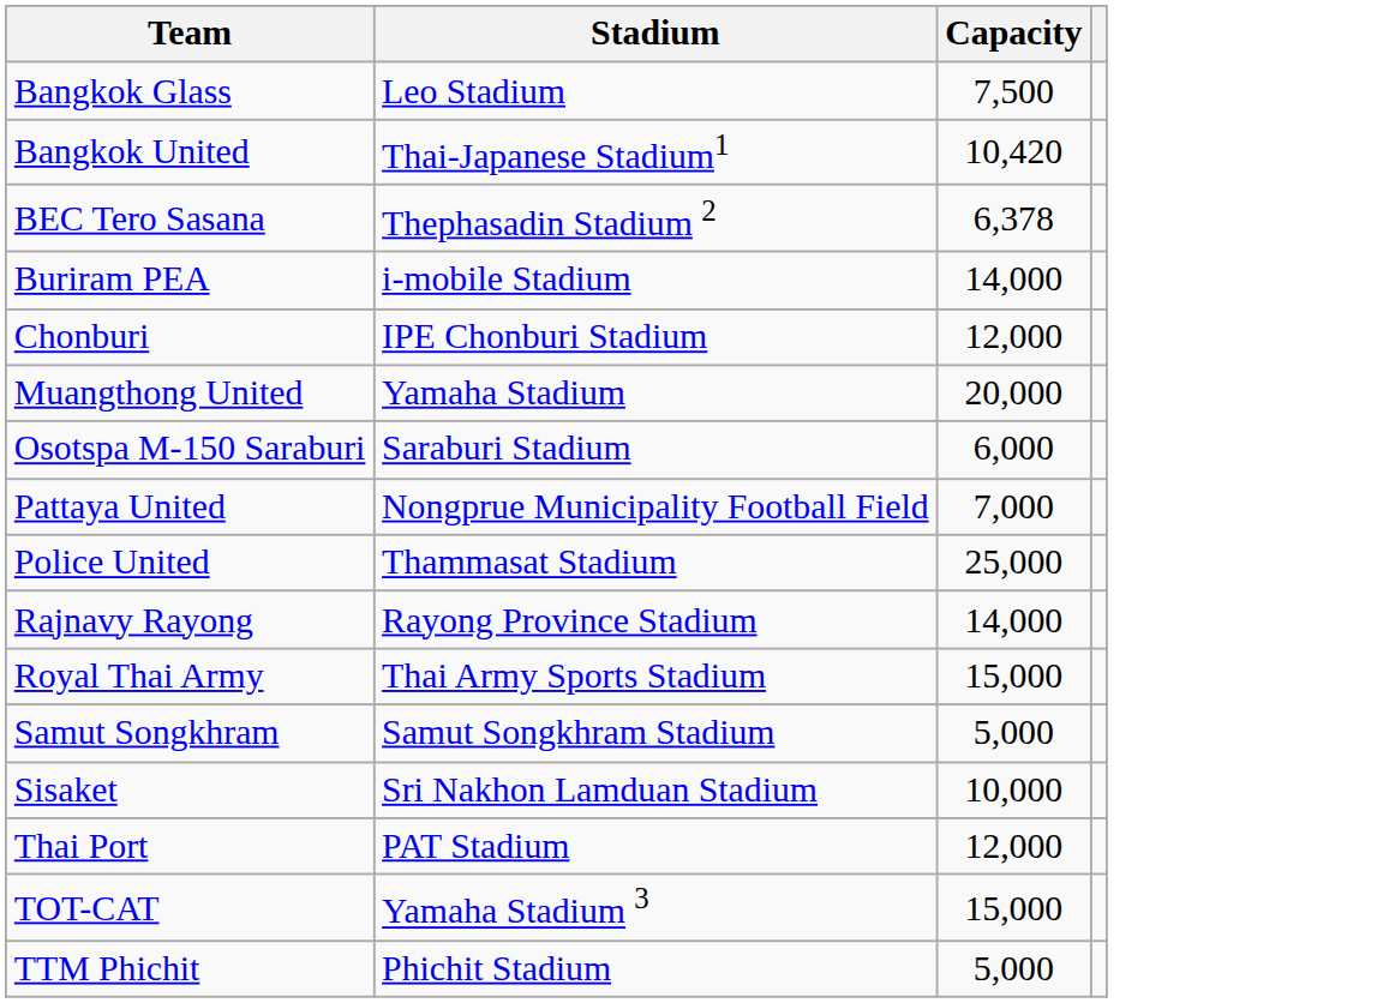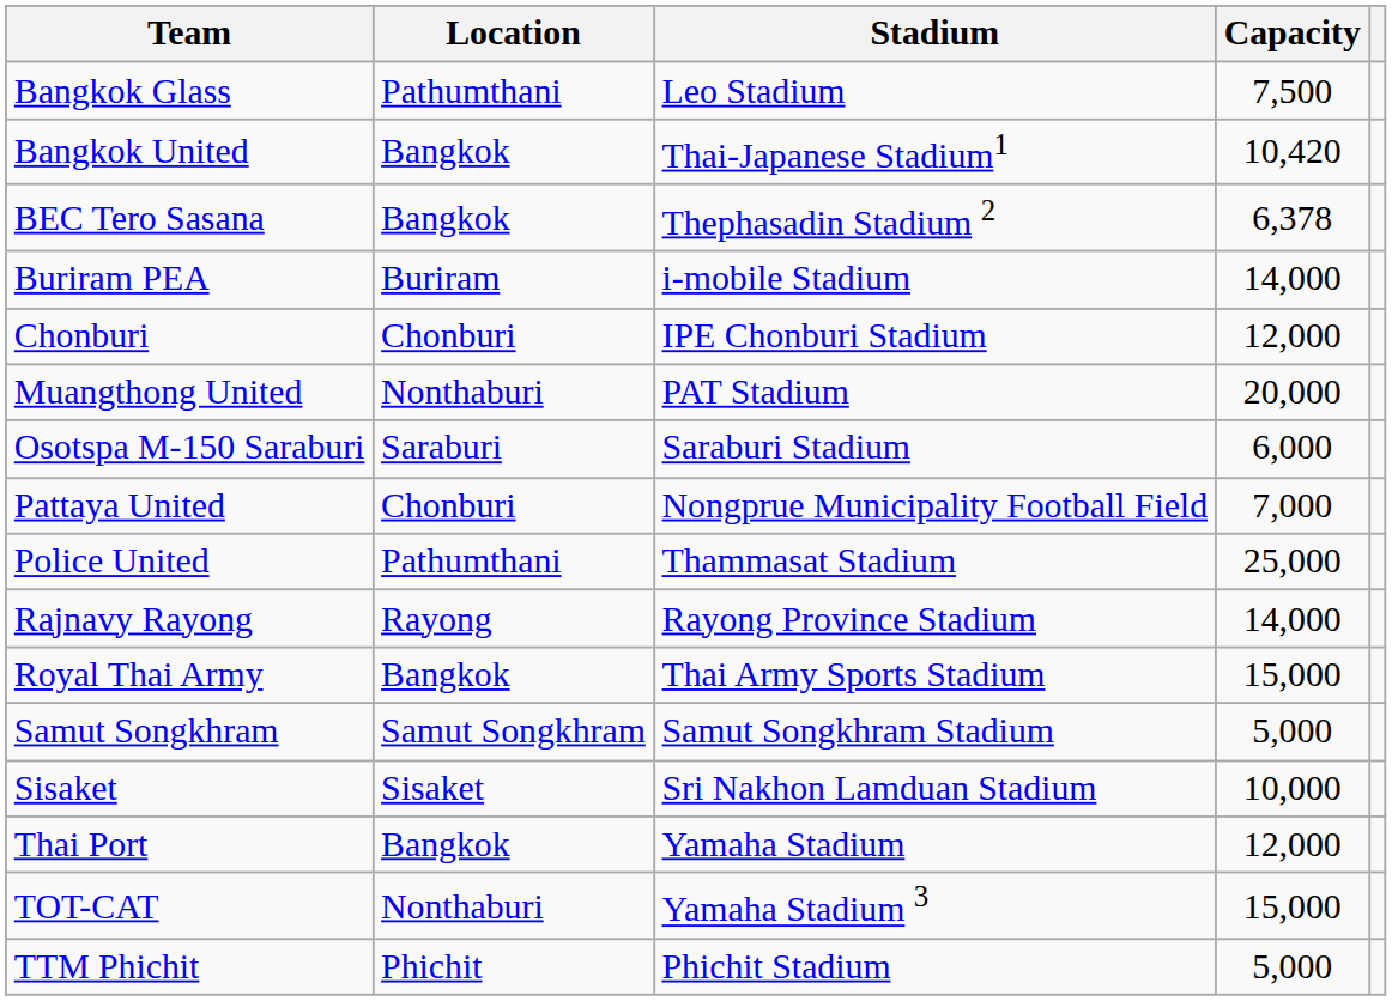+ column: Location | Pathumthani | Bangkok | Bangkok | Buriram | Chonburi | Nonthaburi | Saraburi | Chonburi | Pathumthani | Rayong | Bangkok | Samut Songkhram | Sisaket | Bangkok | Nonthaburi | Phichit
Muangthong United | Stadium: Yamaha Stadium -> PAT Stadium
Thai Port | Stadium: PAT Stadium -> Yamaha Stadium
